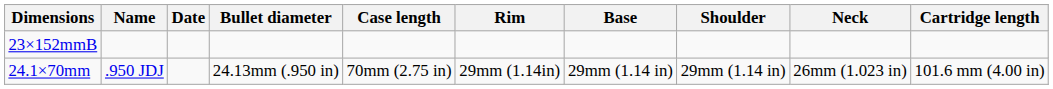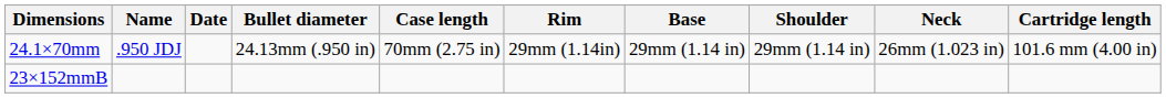rows swapped: 23×152mmB <-> 24.1×70mm
